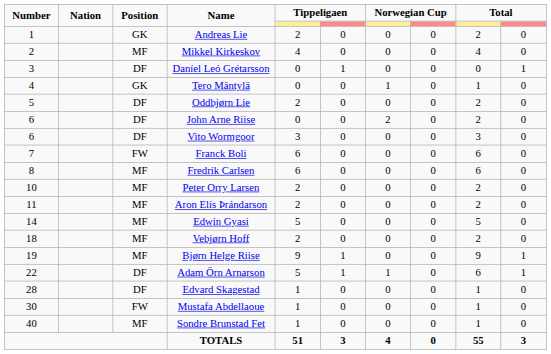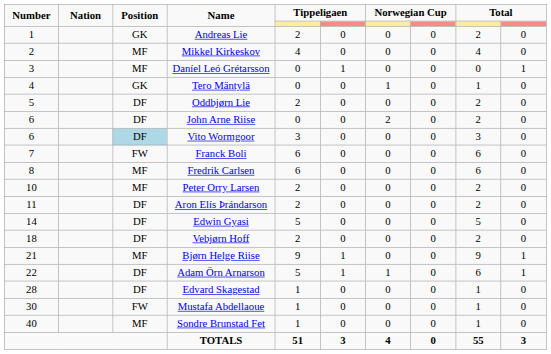Daníel Leó Grétarsson | Position: DF -> MF
Vito Wormgoor | Position: no background -> lightblue background
Aron Elís Þrándarson | Position: MF -> DF
Edwin Gyasi | Position: MF -> DF
Vebjørn Hoff | Position: MF -> DF
Bjørn Helge Riise | Number: 19 -> 21
